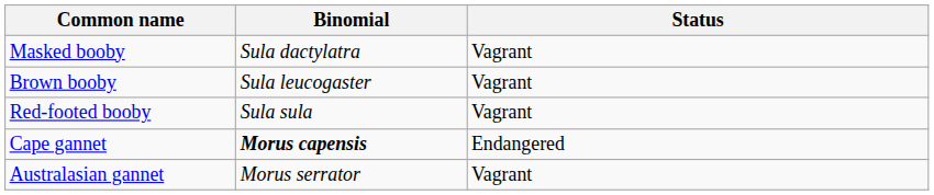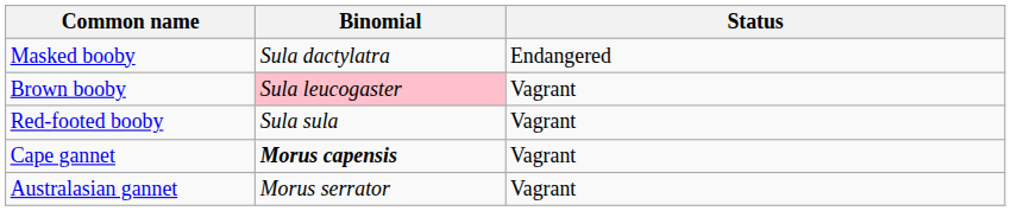Masked booby | Status: Vagrant -> Endangered
Brown booby | Binomial: no background -> pink background
Cape gannet | Status: Endangered -> Vagrant
